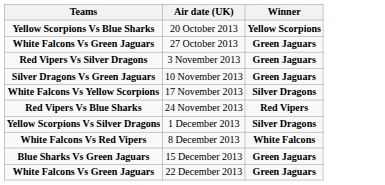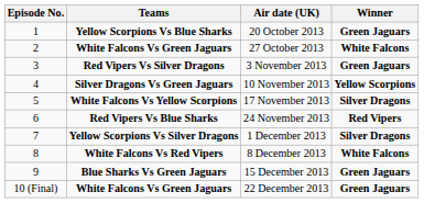+ column: Episode No. | 1 | 2 | 3 | 4 | 5 | 6 | 7 | 8 | 9 | 10 (Final)
20 October 2013 | Winner: Yellow Scorpions -> Green Jaguars
27 October 2013 | Winner: Green Jaguars -> White Falcons
10 November 2013 | Winner: Green Jaguars -> Yellow Scorpions
